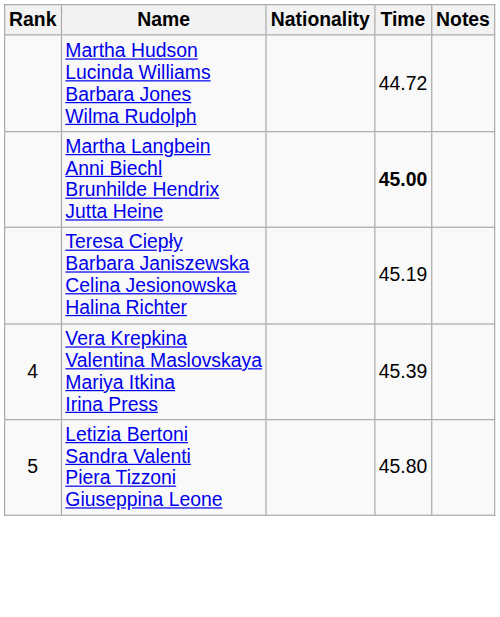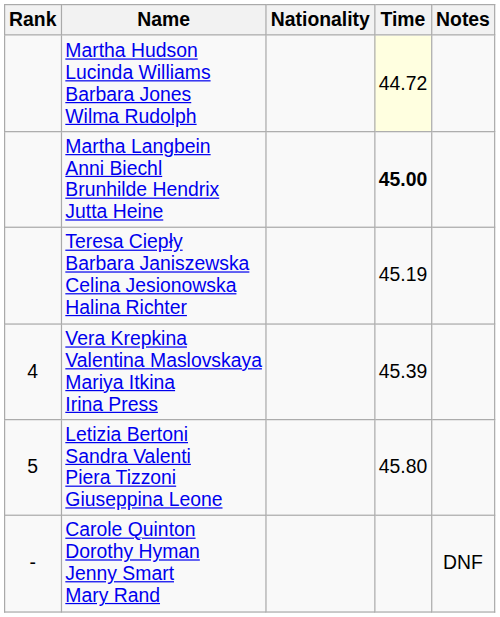Martha Hudson Lucinda Williams Barbara Jones Wilma Rudolph | Time: no background -> lightyellow background
+ row: - | Carole Quinton Dorothy Hyman Jenny Smart Mary Rand | DNF
